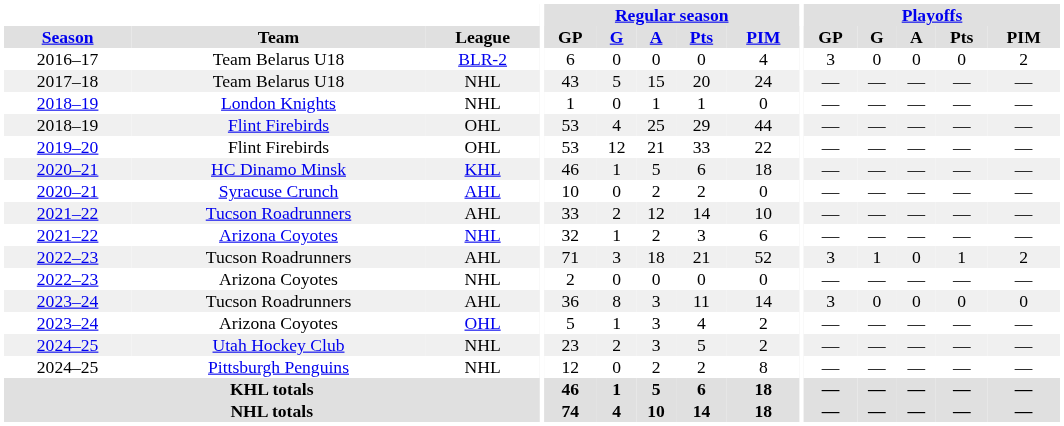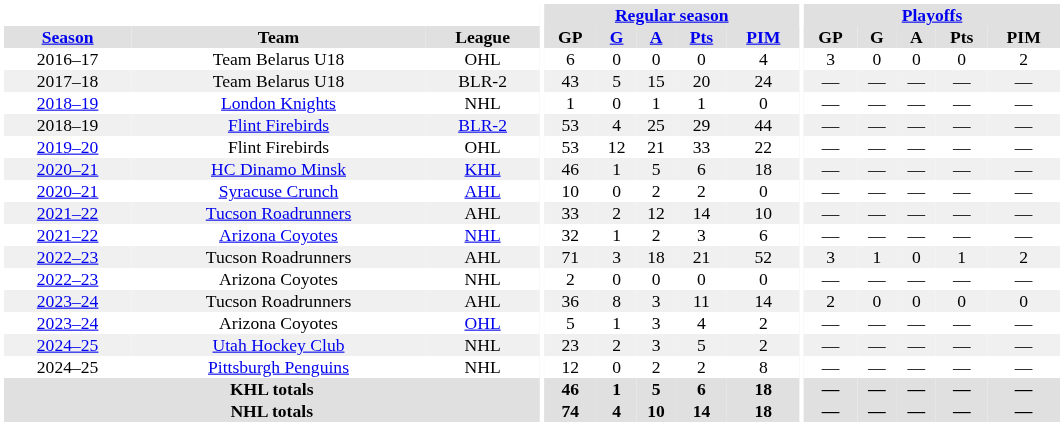2016–17 | League: BLR-2 -> OHL
2017–18 | League: NHL -> BLR-2
2018–19 / Flint Firebirds | League: OHL -> BLR-2
2023–24 / Tucson Roadrunners | Playoffs / GP: 3 -> 2
